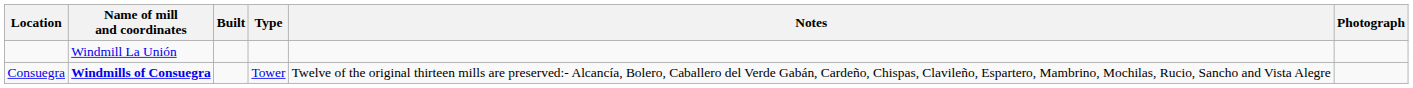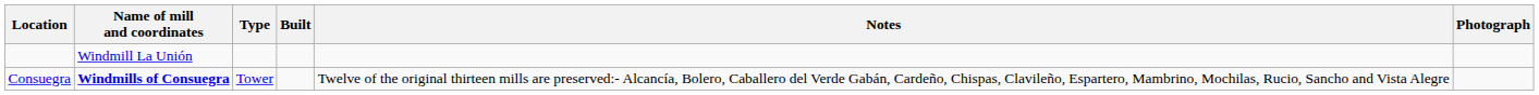columns swapped: Type <-> Built
